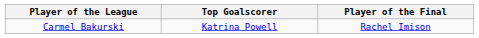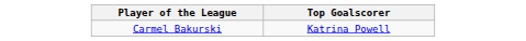- column: Player of the Final | Rachel Imison
